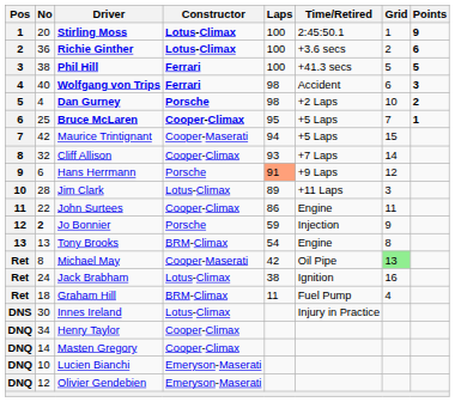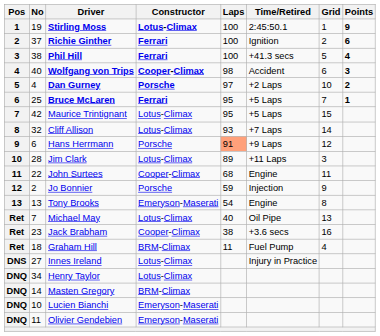Stirling Moss | No: 20 -> 19
Richie Ginther | No: 36 -> 37
Richie Ginther | Constructor: Lotus-Climax -> Ferrari
Richie Ginther | Time/Retired: +3.6 secs -> Ignition
Phil Hill | Points: 5 -> 4
Wolfgang von Trips | Constructor: Ferrari -> Cooper-Climax
Dan Gurney | Laps: 98 -> 97
Bruce McLaren | Constructor: Cooper-Climax -> Ferrari
Maurice Trintignant | Constructor: Cooper-Maserati -> Lotus-Climax
Maurice Trintignant | Laps: 94 -> 95
Cliff Allison | Constructor: Cooper-Climax -> Lotus-Climax
John Surtees | Laps: 86 -> 68
Jo Bonnier | No: bold -> normal
Tony Brooks | Constructor: BRM-Climax -> Emeryson-Maserati
Michael May | No: 8 -> 7
Michael May | Constructor: Cooper-Maserati -> Lotus-Climax
Michael May | Laps: 42 -> 40
Michael May | Grid: lightgreen background -> no background
Jack Brabham | No: 24 -> 23
Jack Brabham | Constructor: Lotus-Climax -> Cooper-Climax
Jack Brabham | Time/Retired: Ignition -> +3.6 secs
Innes Ireland | No: 30 -> 27
Henry Taylor | Constructor: Cooper-Climax -> Lotus-Climax
Masten Gregory | Constructor: Cooper-Climax -> BRM-Climax
Olivier Gendebien | No: 12 -> 11
